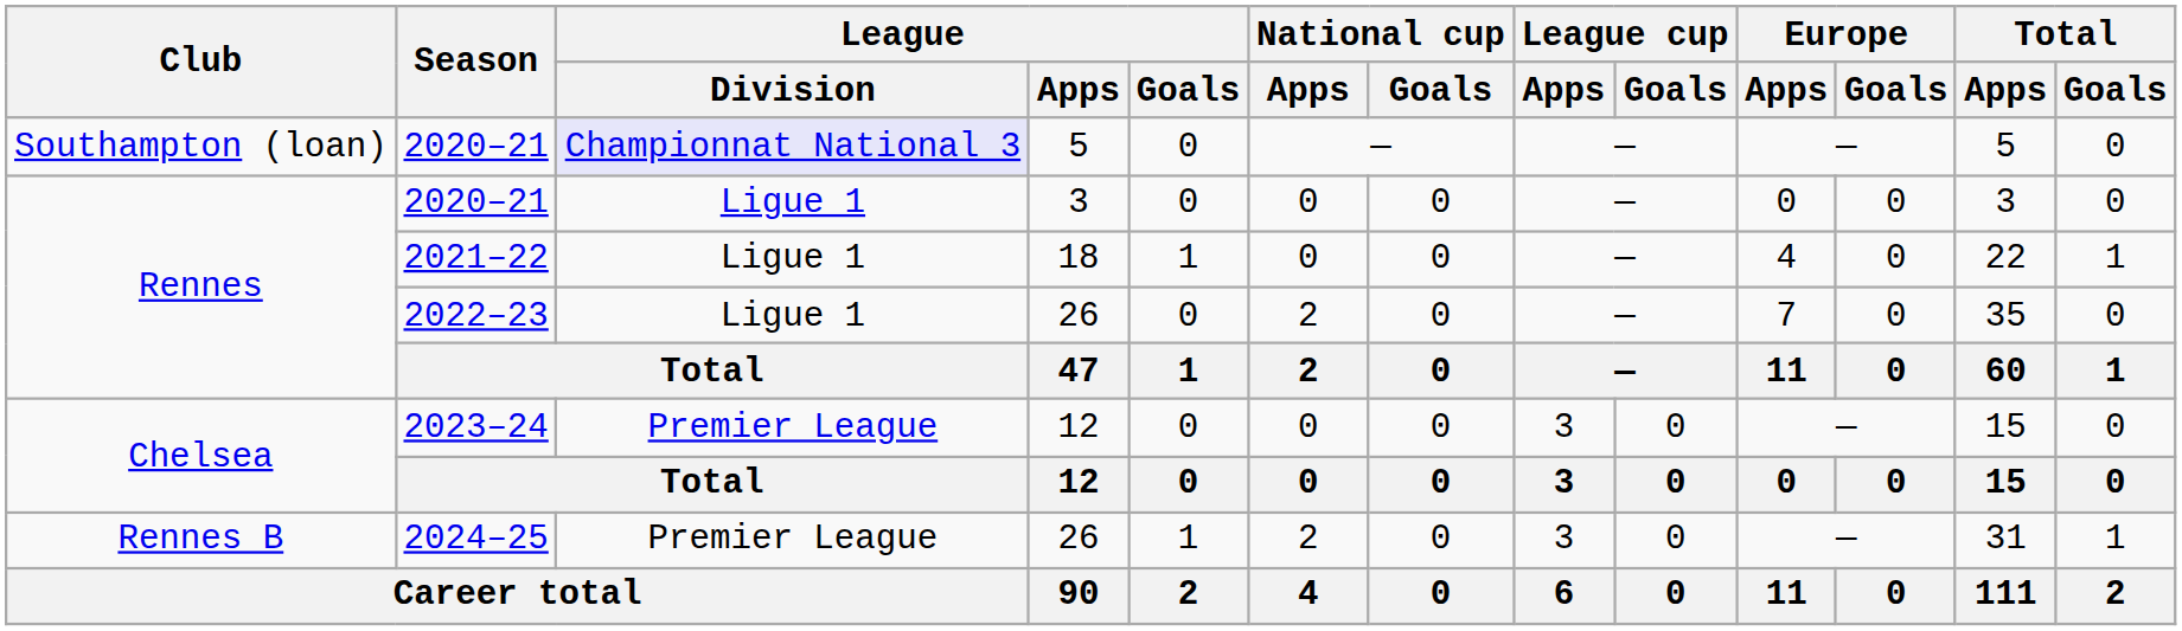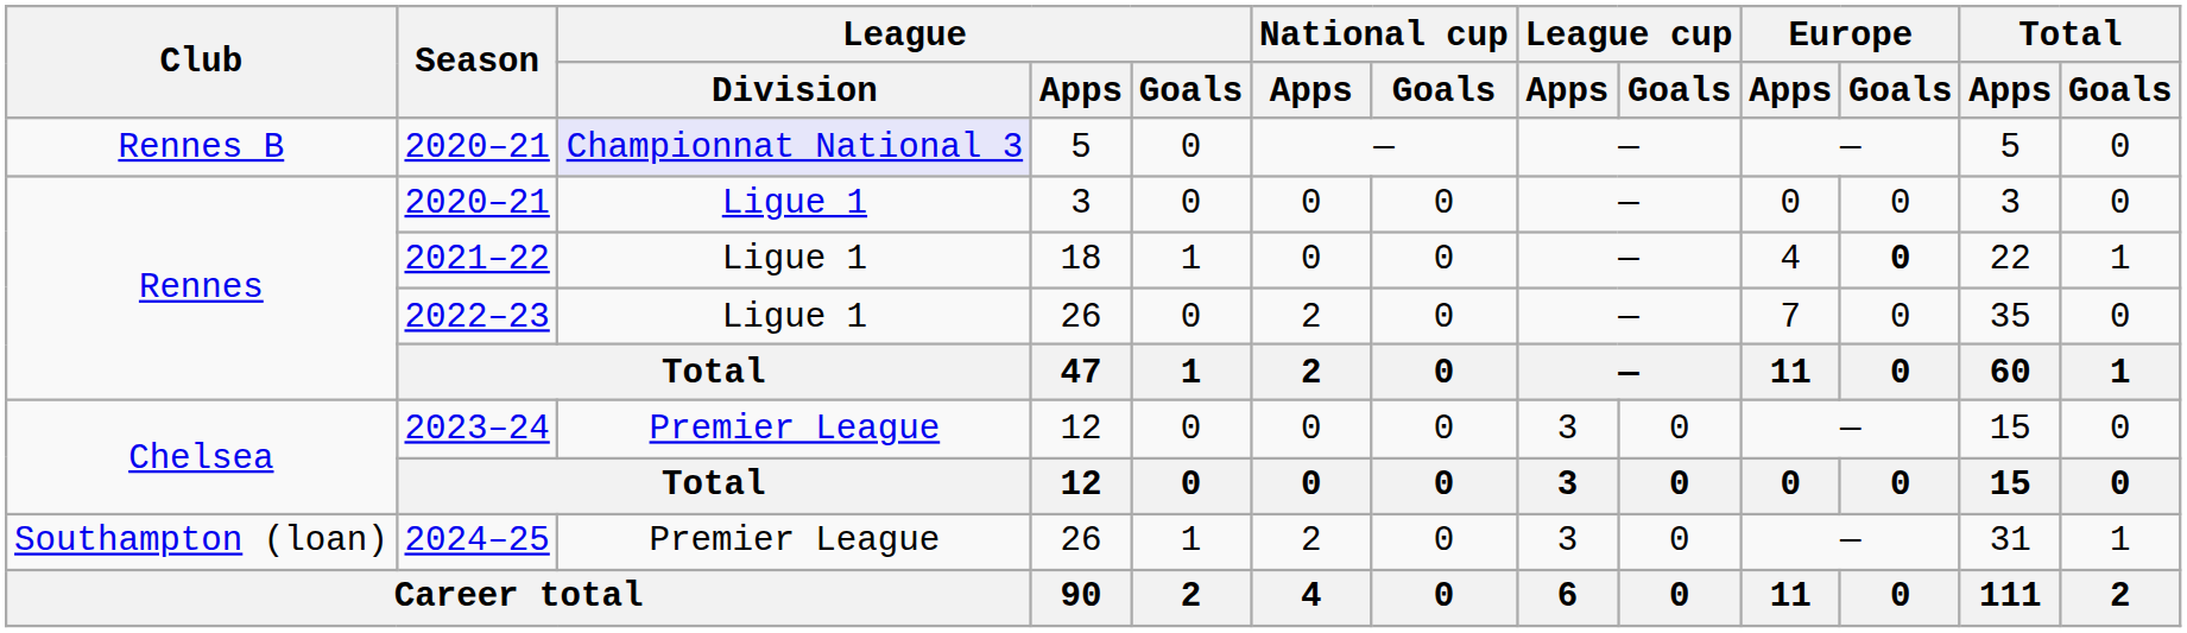2020–21 / 5 | Club: Southampton (loan) -> Rennes B
2021–22 | Europe / Goals: normal -> bold
2024–25 | Club: Rennes B -> Southampton (loan)
